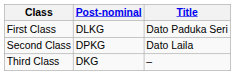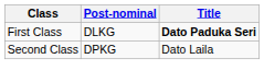First Class | Title: normal -> bold
- row: Third Class | DKG | –
